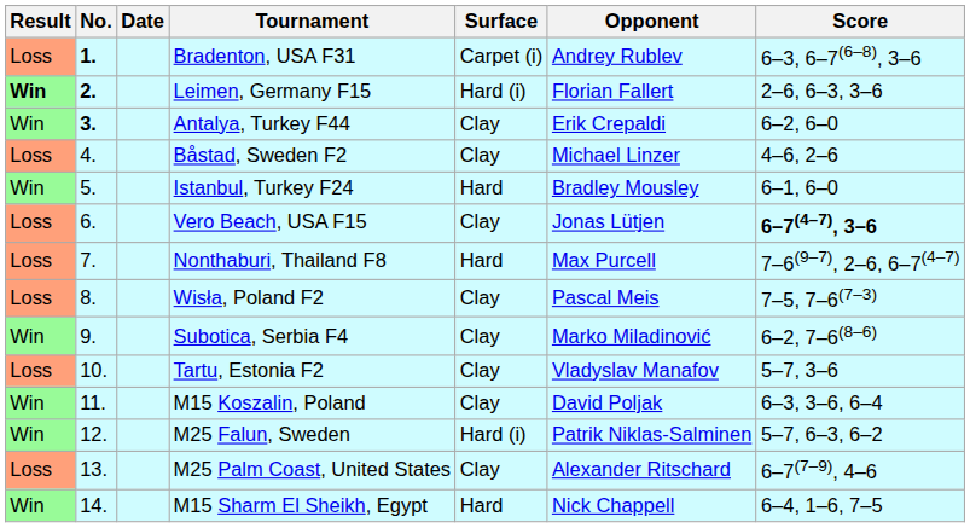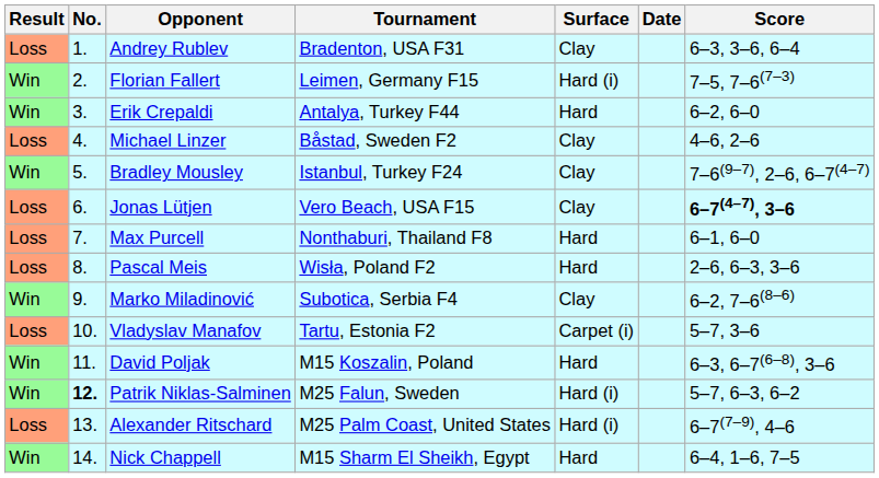columns swapped: Date <-> Opponent
Bradenton, USA F31 | No.: bold -> normal
Bradenton, USA F31 | Surface: Carpet (i) -> Clay
Bradenton, USA F31 | Score: 6–3, 6–7(6–8), 3–6 -> 6–3, 3–6, 6–4
Leimen, Germany F15 | Result: bold -> normal
Leimen, Germany F15 | No.: bold -> normal
Leimen, Germany F15 | Score: 2–6, 6–3, 3–6 -> 7–5, 7–6(7–3)
Antalya, Turkey F44 | No.: bold -> normal
Antalya, Turkey F44 | Surface: Clay -> Hard
Istanbul, Turkey F24 | Surface: Hard -> Clay
Istanbul, Turkey F24 | Score: 6–1, 6–0 -> 7–6(9–7), 2–6, 6–7(4–7)
Nonthaburi, Thailand F8 | Score: 7–6(9–7), 2–6, 6–7(4–7) -> 6–1, 6–0
Wisła, Poland F2 | Surface: Clay -> Hard
Wisła, Poland F2 | Score: 7–5, 7–6(7–3) -> 2–6, 6–3, 3–6
Tartu, Estonia F2 | Surface: Clay -> Carpet (i)
M15 Koszalin, Poland | Surface: Clay -> Hard
M15 Koszalin, Poland | Score: 6–3, 3–6, 6–4 -> 6–3, 6–7(6–8), 3–6
M25 Falun, Sweden | No.: normal -> bold
M25 Palm Coast, United States | Surface: Clay -> Hard (i)
